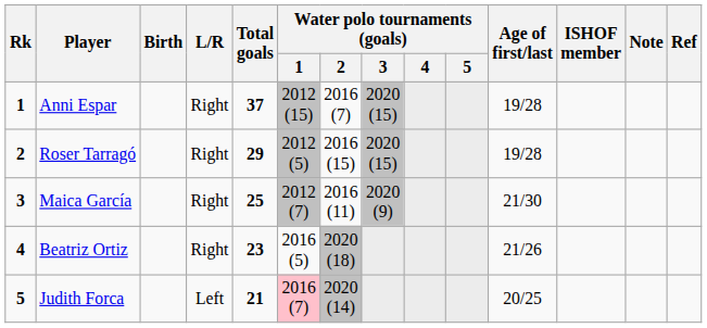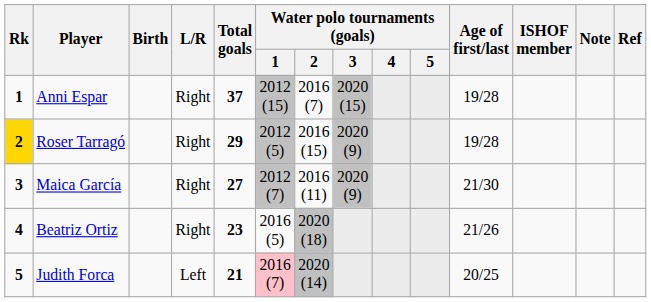Roser Tarragó | Rk: no background -> gold background
Roser Tarragó | Water polo tournaments (goals) / 3: 2020 (15) -> 2020 (9)
Maica García | Total goals: 25 -> 27
